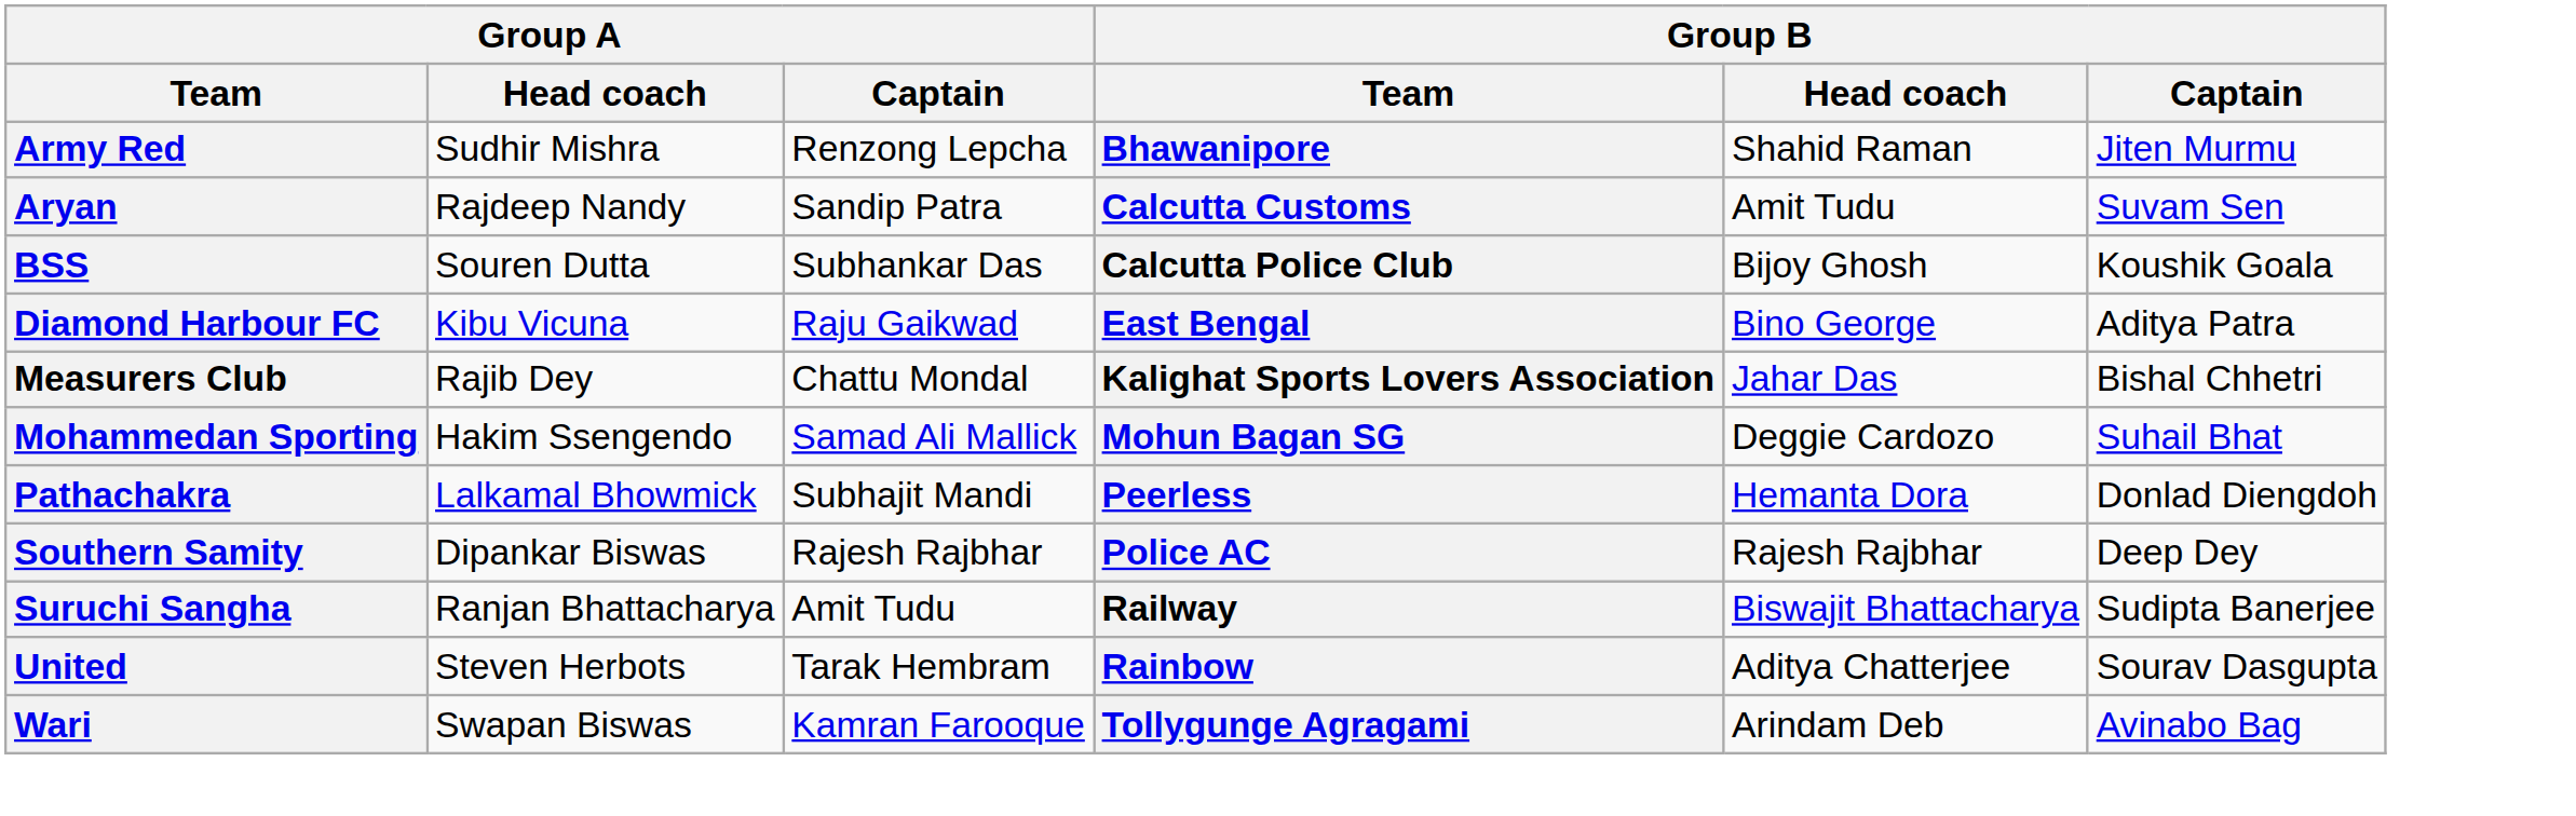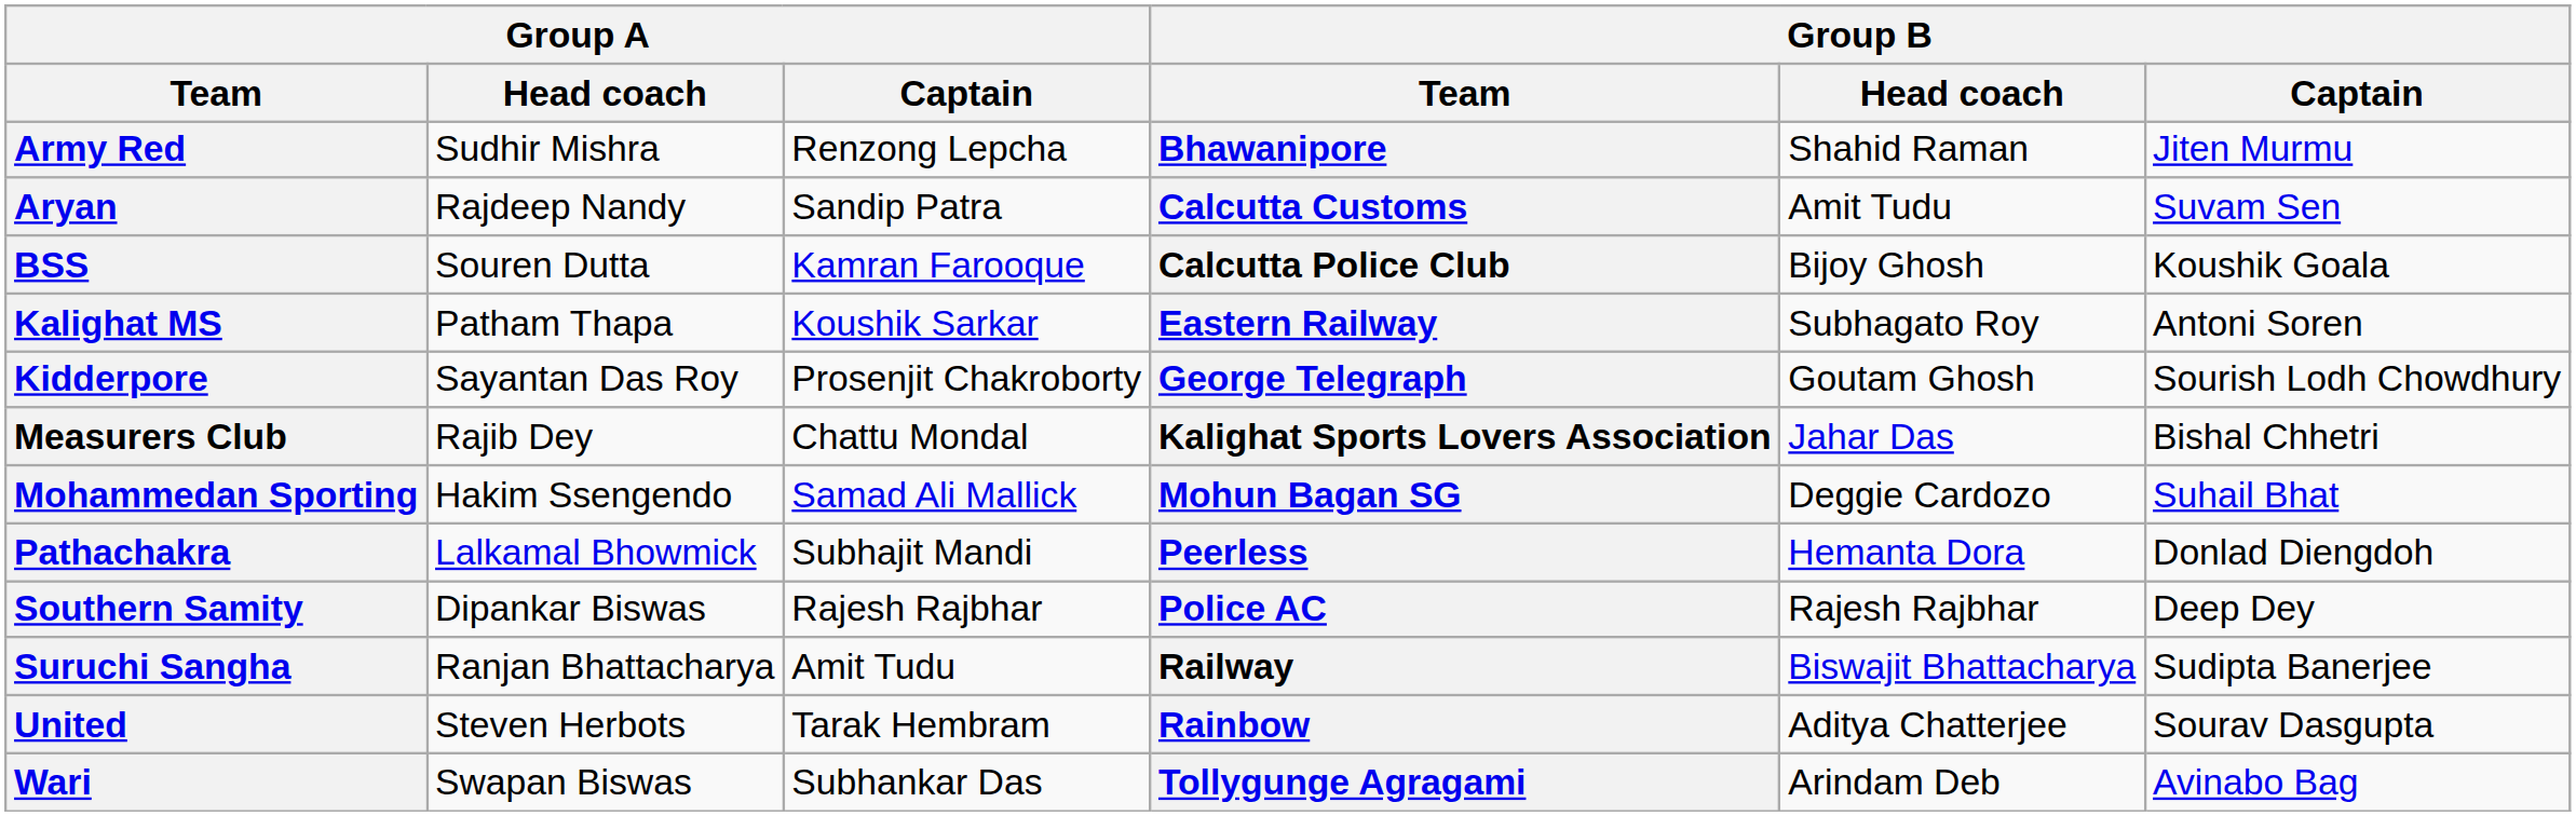BSS | Group A / Captain: Subhankar Das -> Kamran Farooque
- row: Diamond Harbour FC | Kibu Vicuna | Raju Gaikwad | East Bengal | Bino George | Aditya Patra
+ row: Kalighat MS | Patham Thapa | Koushik Sarkar | Eastern Railway | Subhagato Roy | Antoni Soren
+ row: Kidderpore | Sayantan Das Roy | Prosenjit Chakroborty | George Telegraph | Goutam Ghosh | Sourish Lodh Chowdhury
Wari | Group A / Captain: Kamran Farooque -> Subhankar Das
